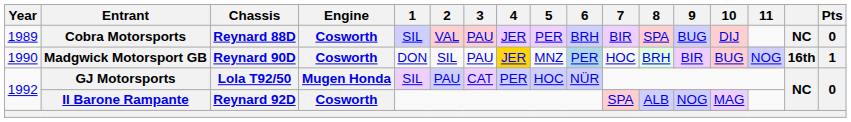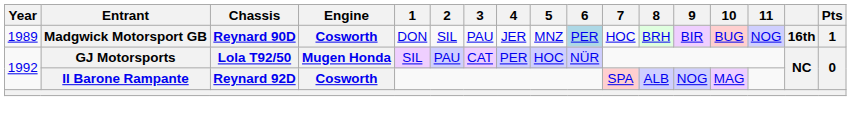- row: 1989 | Cobra Motorsports | Reynard 88D | Cosworth | SIL | VAL | PAU | JER | PER | BRH | BIR | SPA | BUG | DIJ | NC | 0
Madgwick Motorsport GB | Year: 1990 -> 1989
Madgwick Motorsport GB | 4: gold background -> no background
